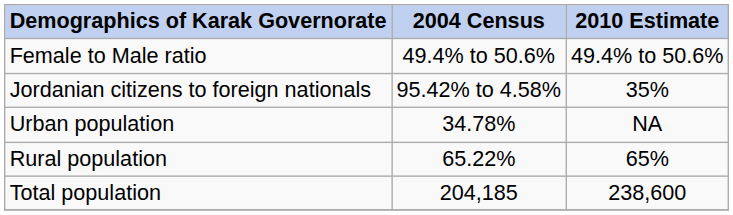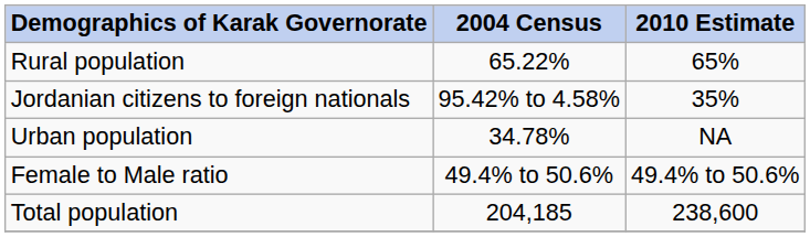rows swapped: Female to Male ratio <-> Rural population
